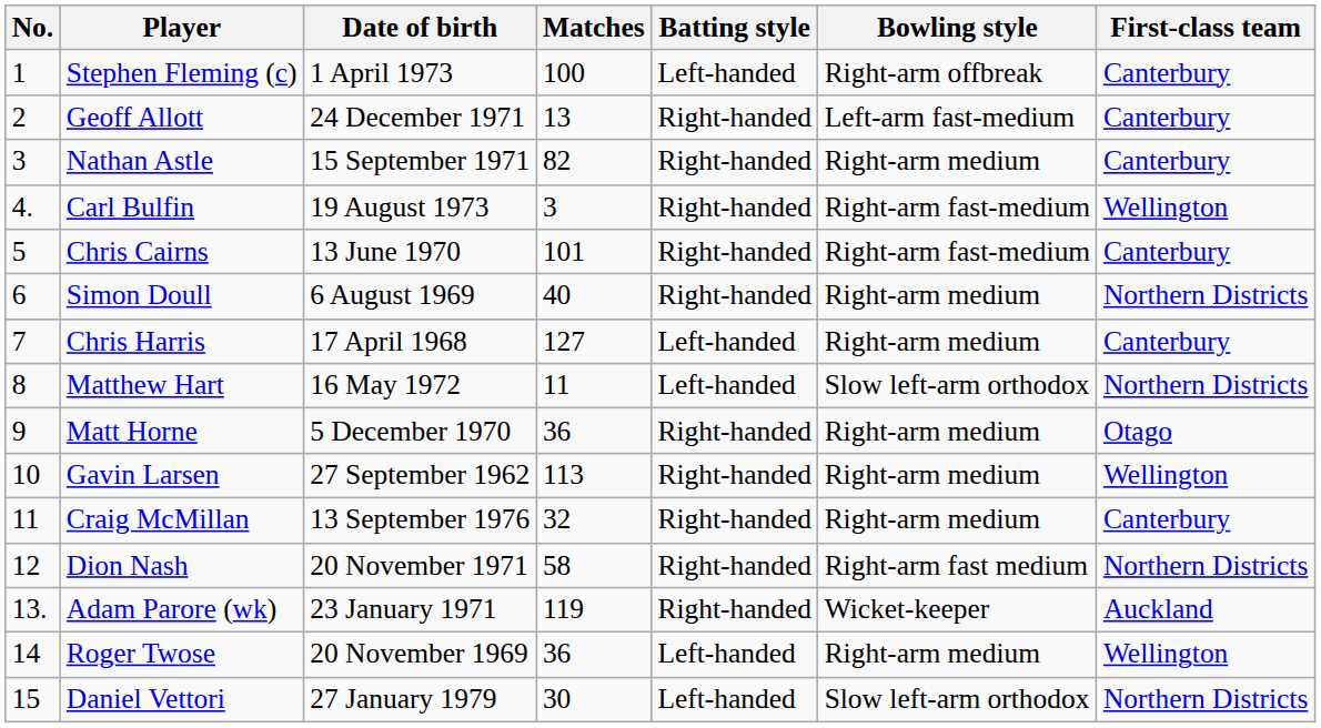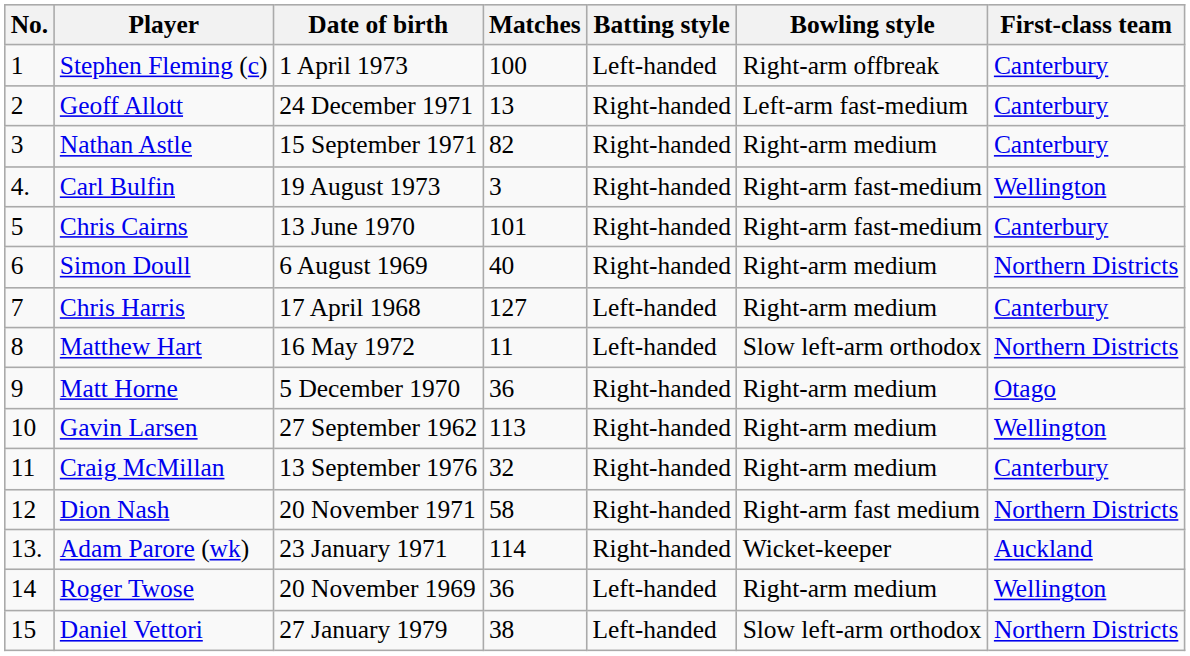Adam Parore (wk) | Matches: 119 -> 114
Daniel Vettori | Matches: 30 -> 38
